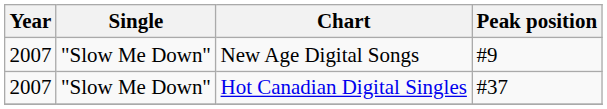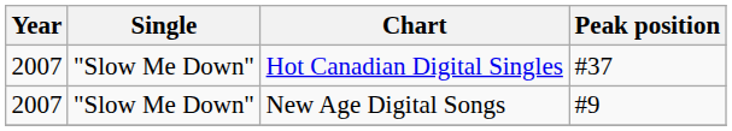rows swapped: Hot Canadian Digital Singles <-> New Age Digital Songs
